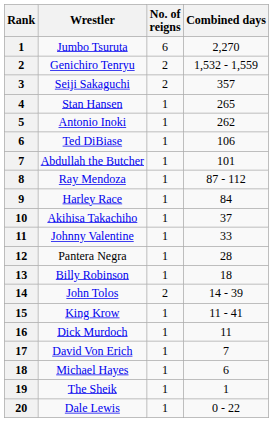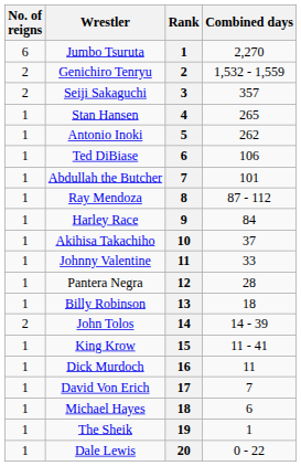columns swapped: Rank <-> No. of reigns
